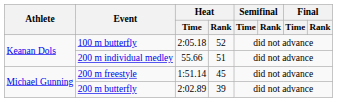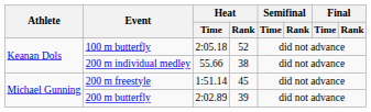200 m individual medley | Heat / Rank: 51 -> 38
